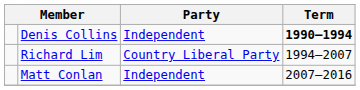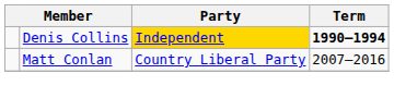Denis Collins | Party: no background -> gold background
- row: Richard Lim | Country Liberal Party | 1994–2007
Matt Conlan | Party: Independent -> Country Liberal Party
